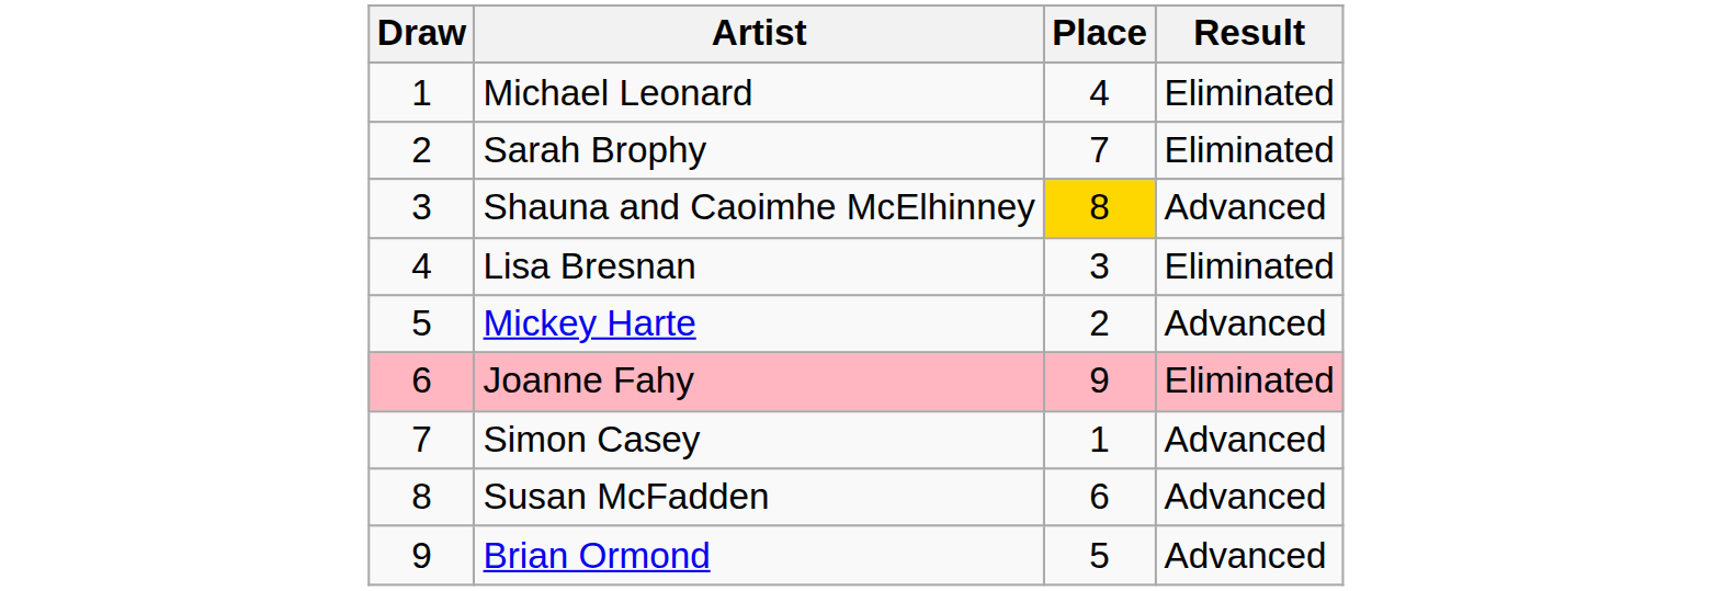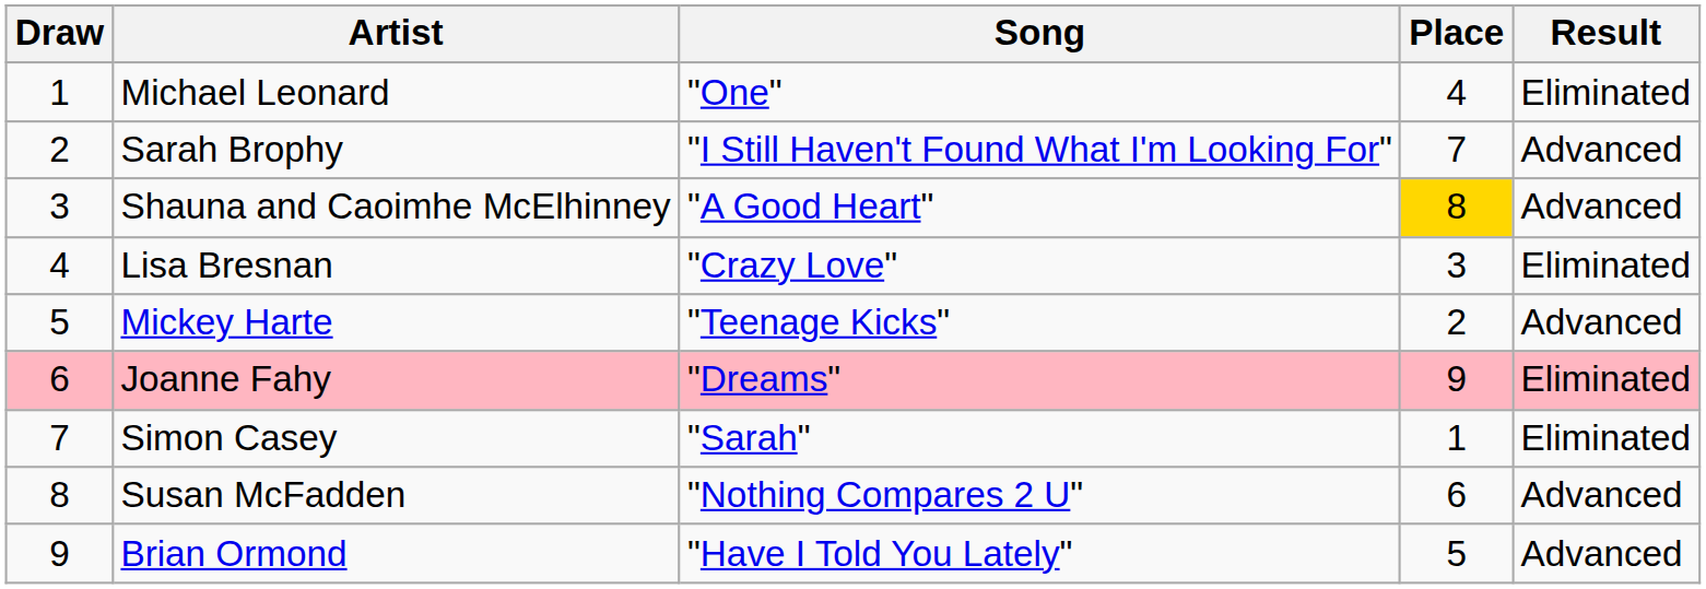+ column: Song | "One" | "I Still Haven't Found What I'm Looking For" | "A Good Heart" | "Crazy Love" | "Teenage Kicks" | "Dreams" | "Sarah" | "Nothing Compares 2 U" | "Have I Told You Lately"
Sarah Brophy | Result: Eliminated -> Advanced
Simon Casey | Result: Advanced -> Eliminated
